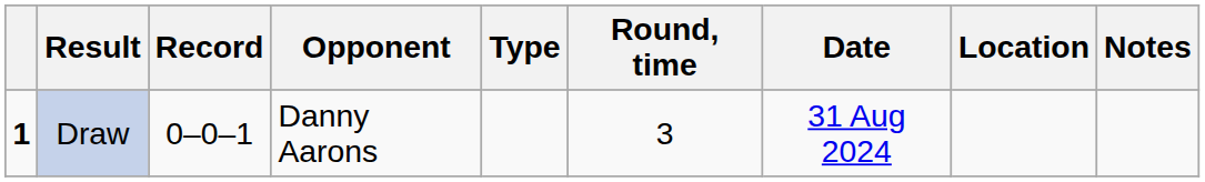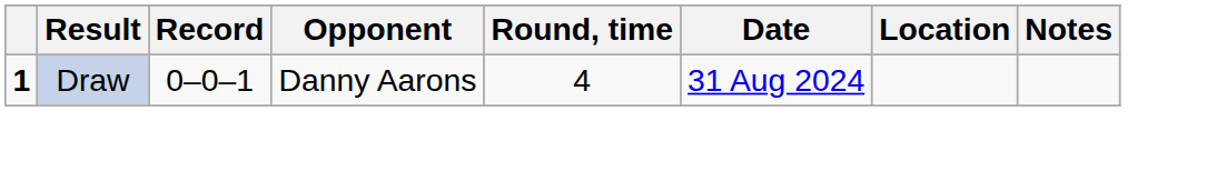- column: Type
Draw | Round, time: 3 -> 4
